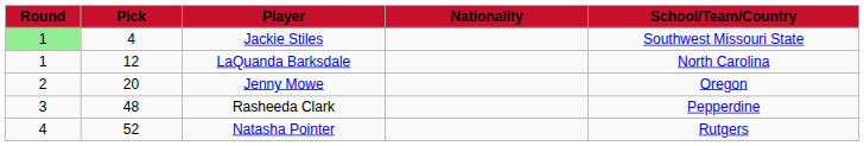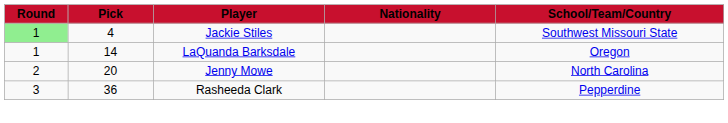LaQuanda Barksdale | Pick: 12 -> 14
LaQuanda Barksdale | School/Team/Country: North Carolina -> Oregon
Jenny Mowe | School/Team/Country: Oregon -> North Carolina
Rasheeda Clark | Pick: 48 -> 36
- row: 4 | 52 | Natasha Pointer | Rutgers
